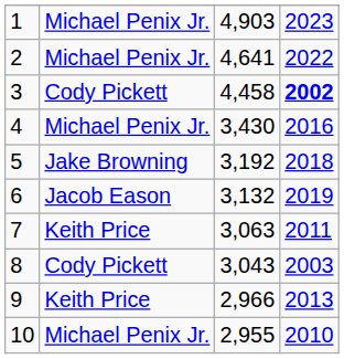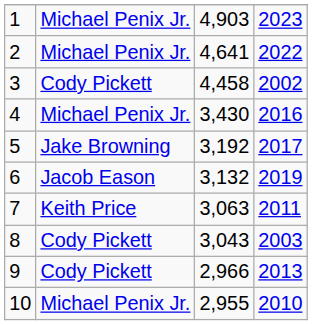3 | column 4: bold -> normal
5 | column 4: 2018 -> 2017
9 | column 2: Keith Price -> Cody Pickett
